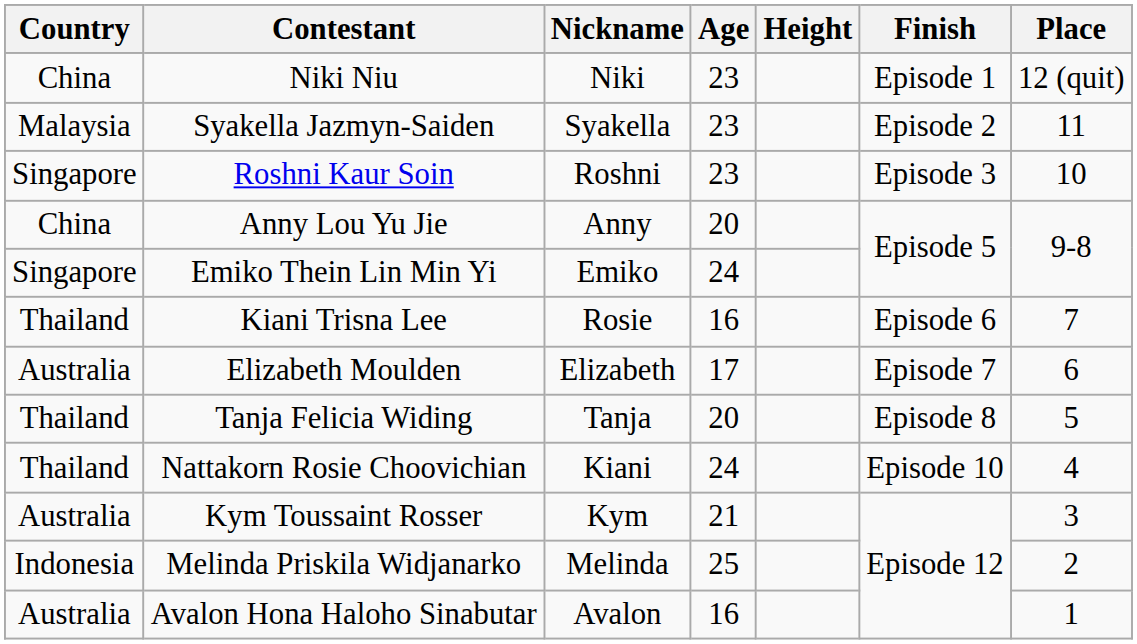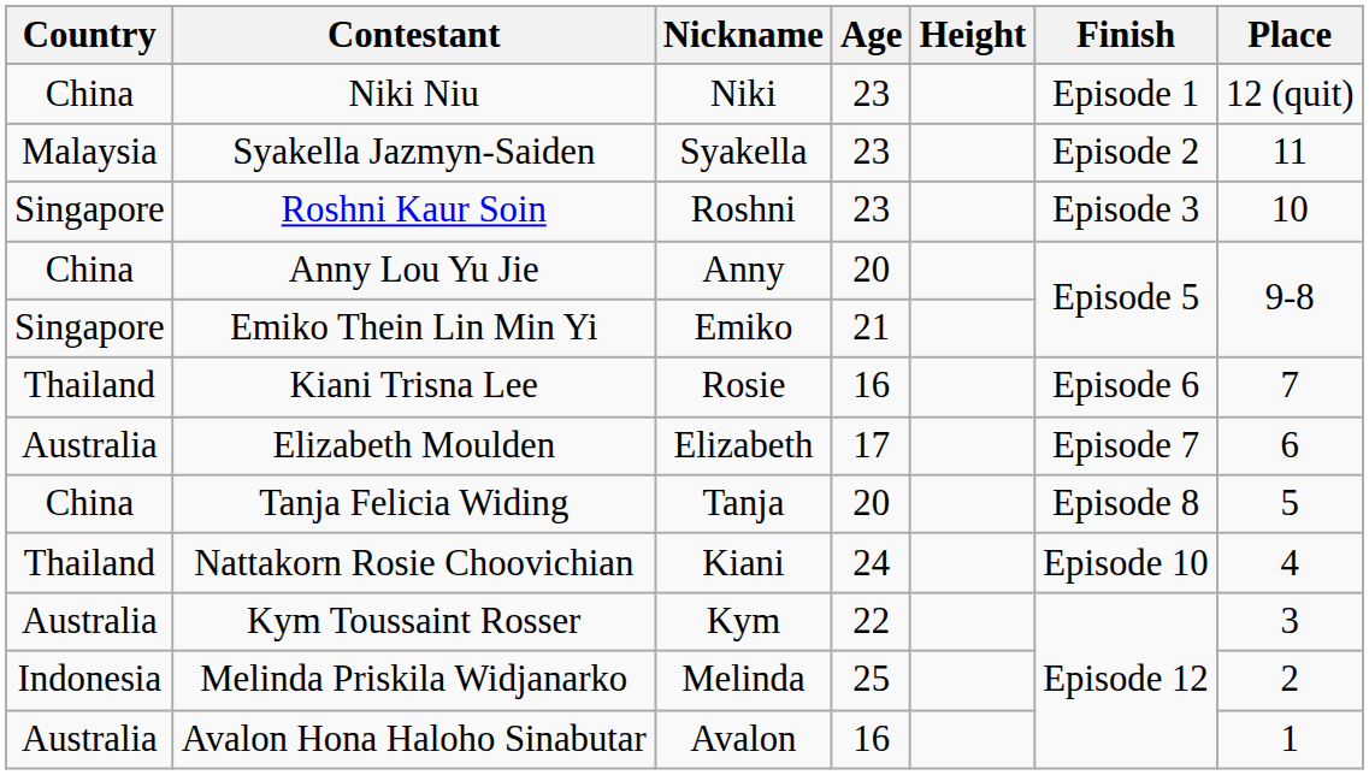Emiko Thein Lin Min Yi | Age: 24 -> 21
Tanja Felicia Widing | Country: Thailand -> China
Kym Toussaint Rosser | Age: 21 -> 22
